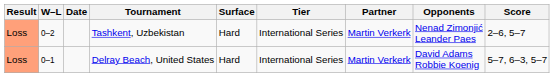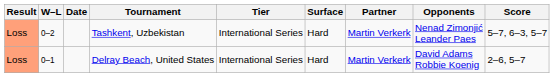columns swapped: Tier <-> Surface
Tashkent, Uzbekistan | Score: 2–6, 5–7 -> 5–7, 6–3, 5–7
Delray Beach, United States | Score: 5–7, 6–3, 5–7 -> 2–6, 5–7
